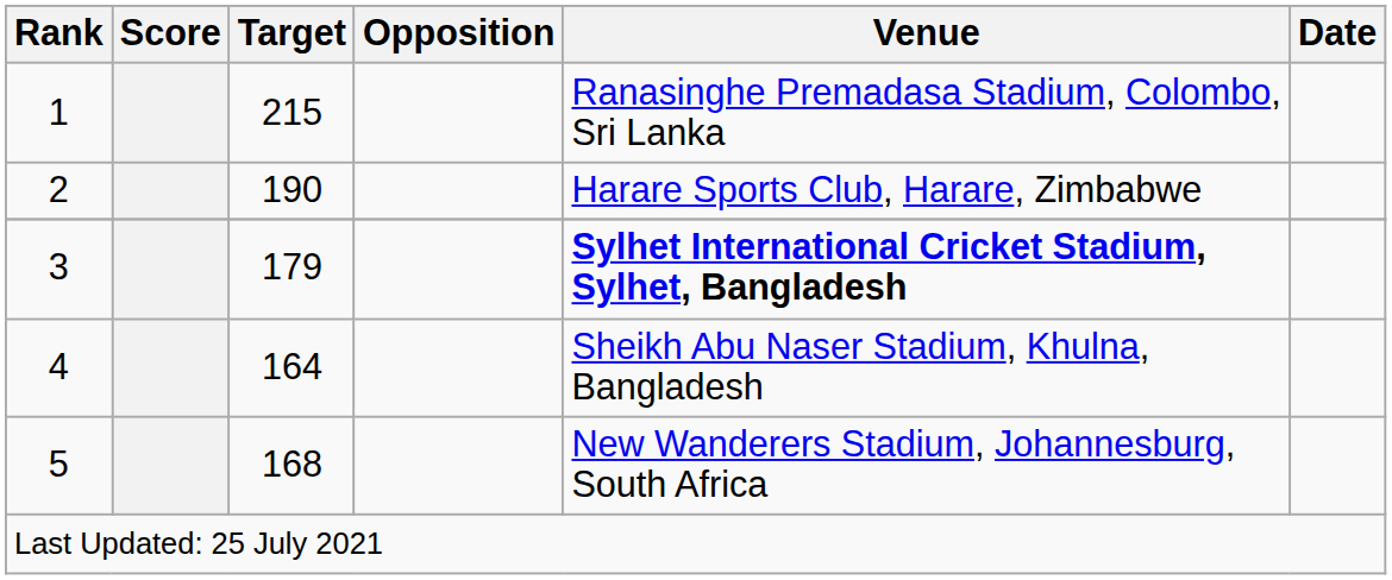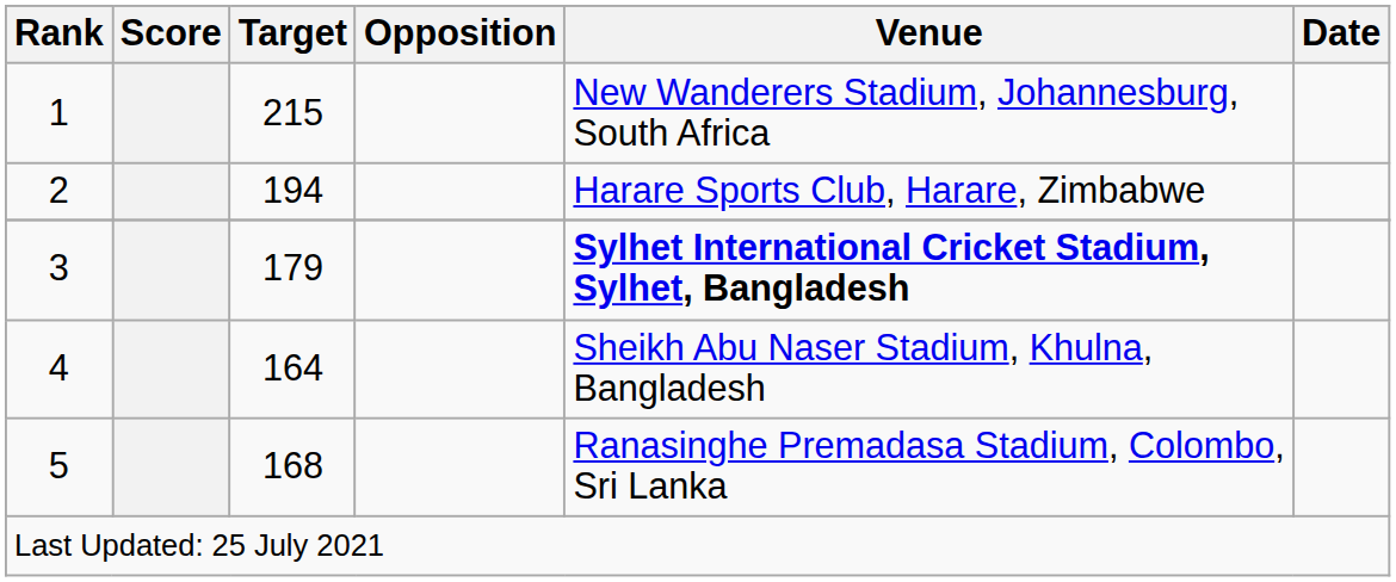1 | Venue: Ranasinghe Premadasa Stadium, Colombo, Sri Lanka -> New Wanderers Stadium, Johannesburg, South Africa
2 | Target: 190 -> 194
5 | Venue: New Wanderers Stadium, Johannesburg, South Africa -> Ranasinghe Premadasa Stadium, Colombo, Sri Lanka
